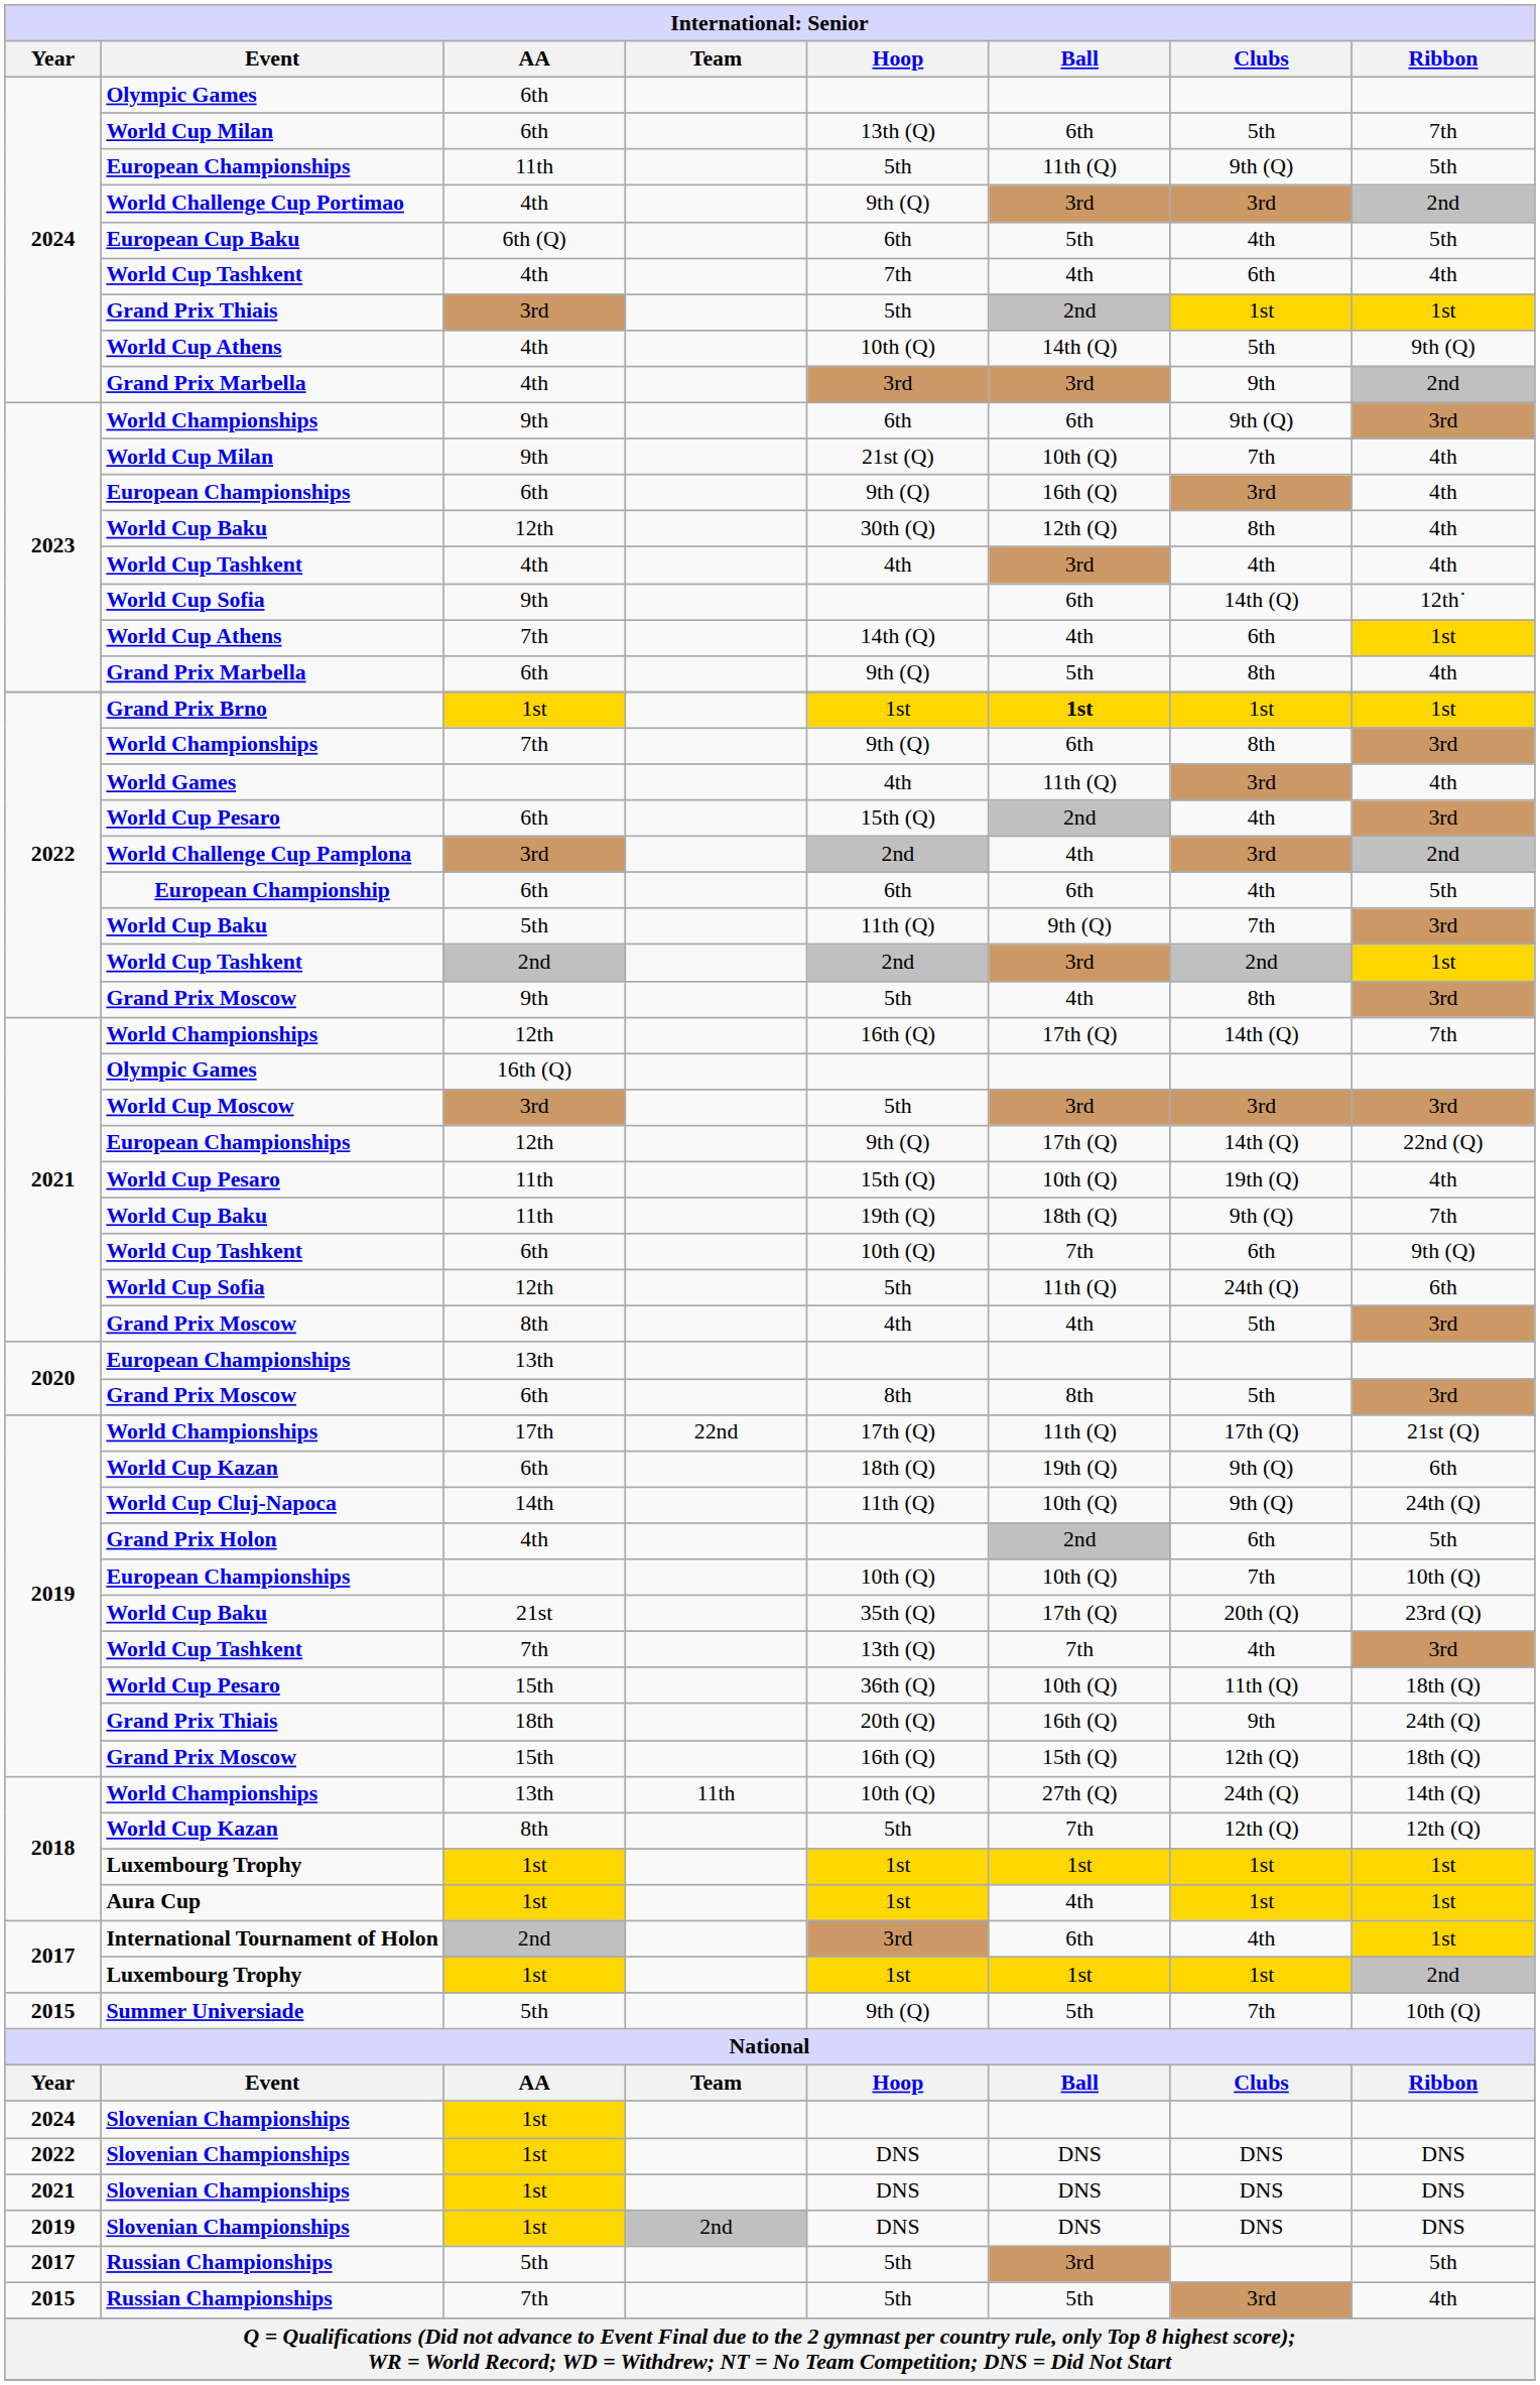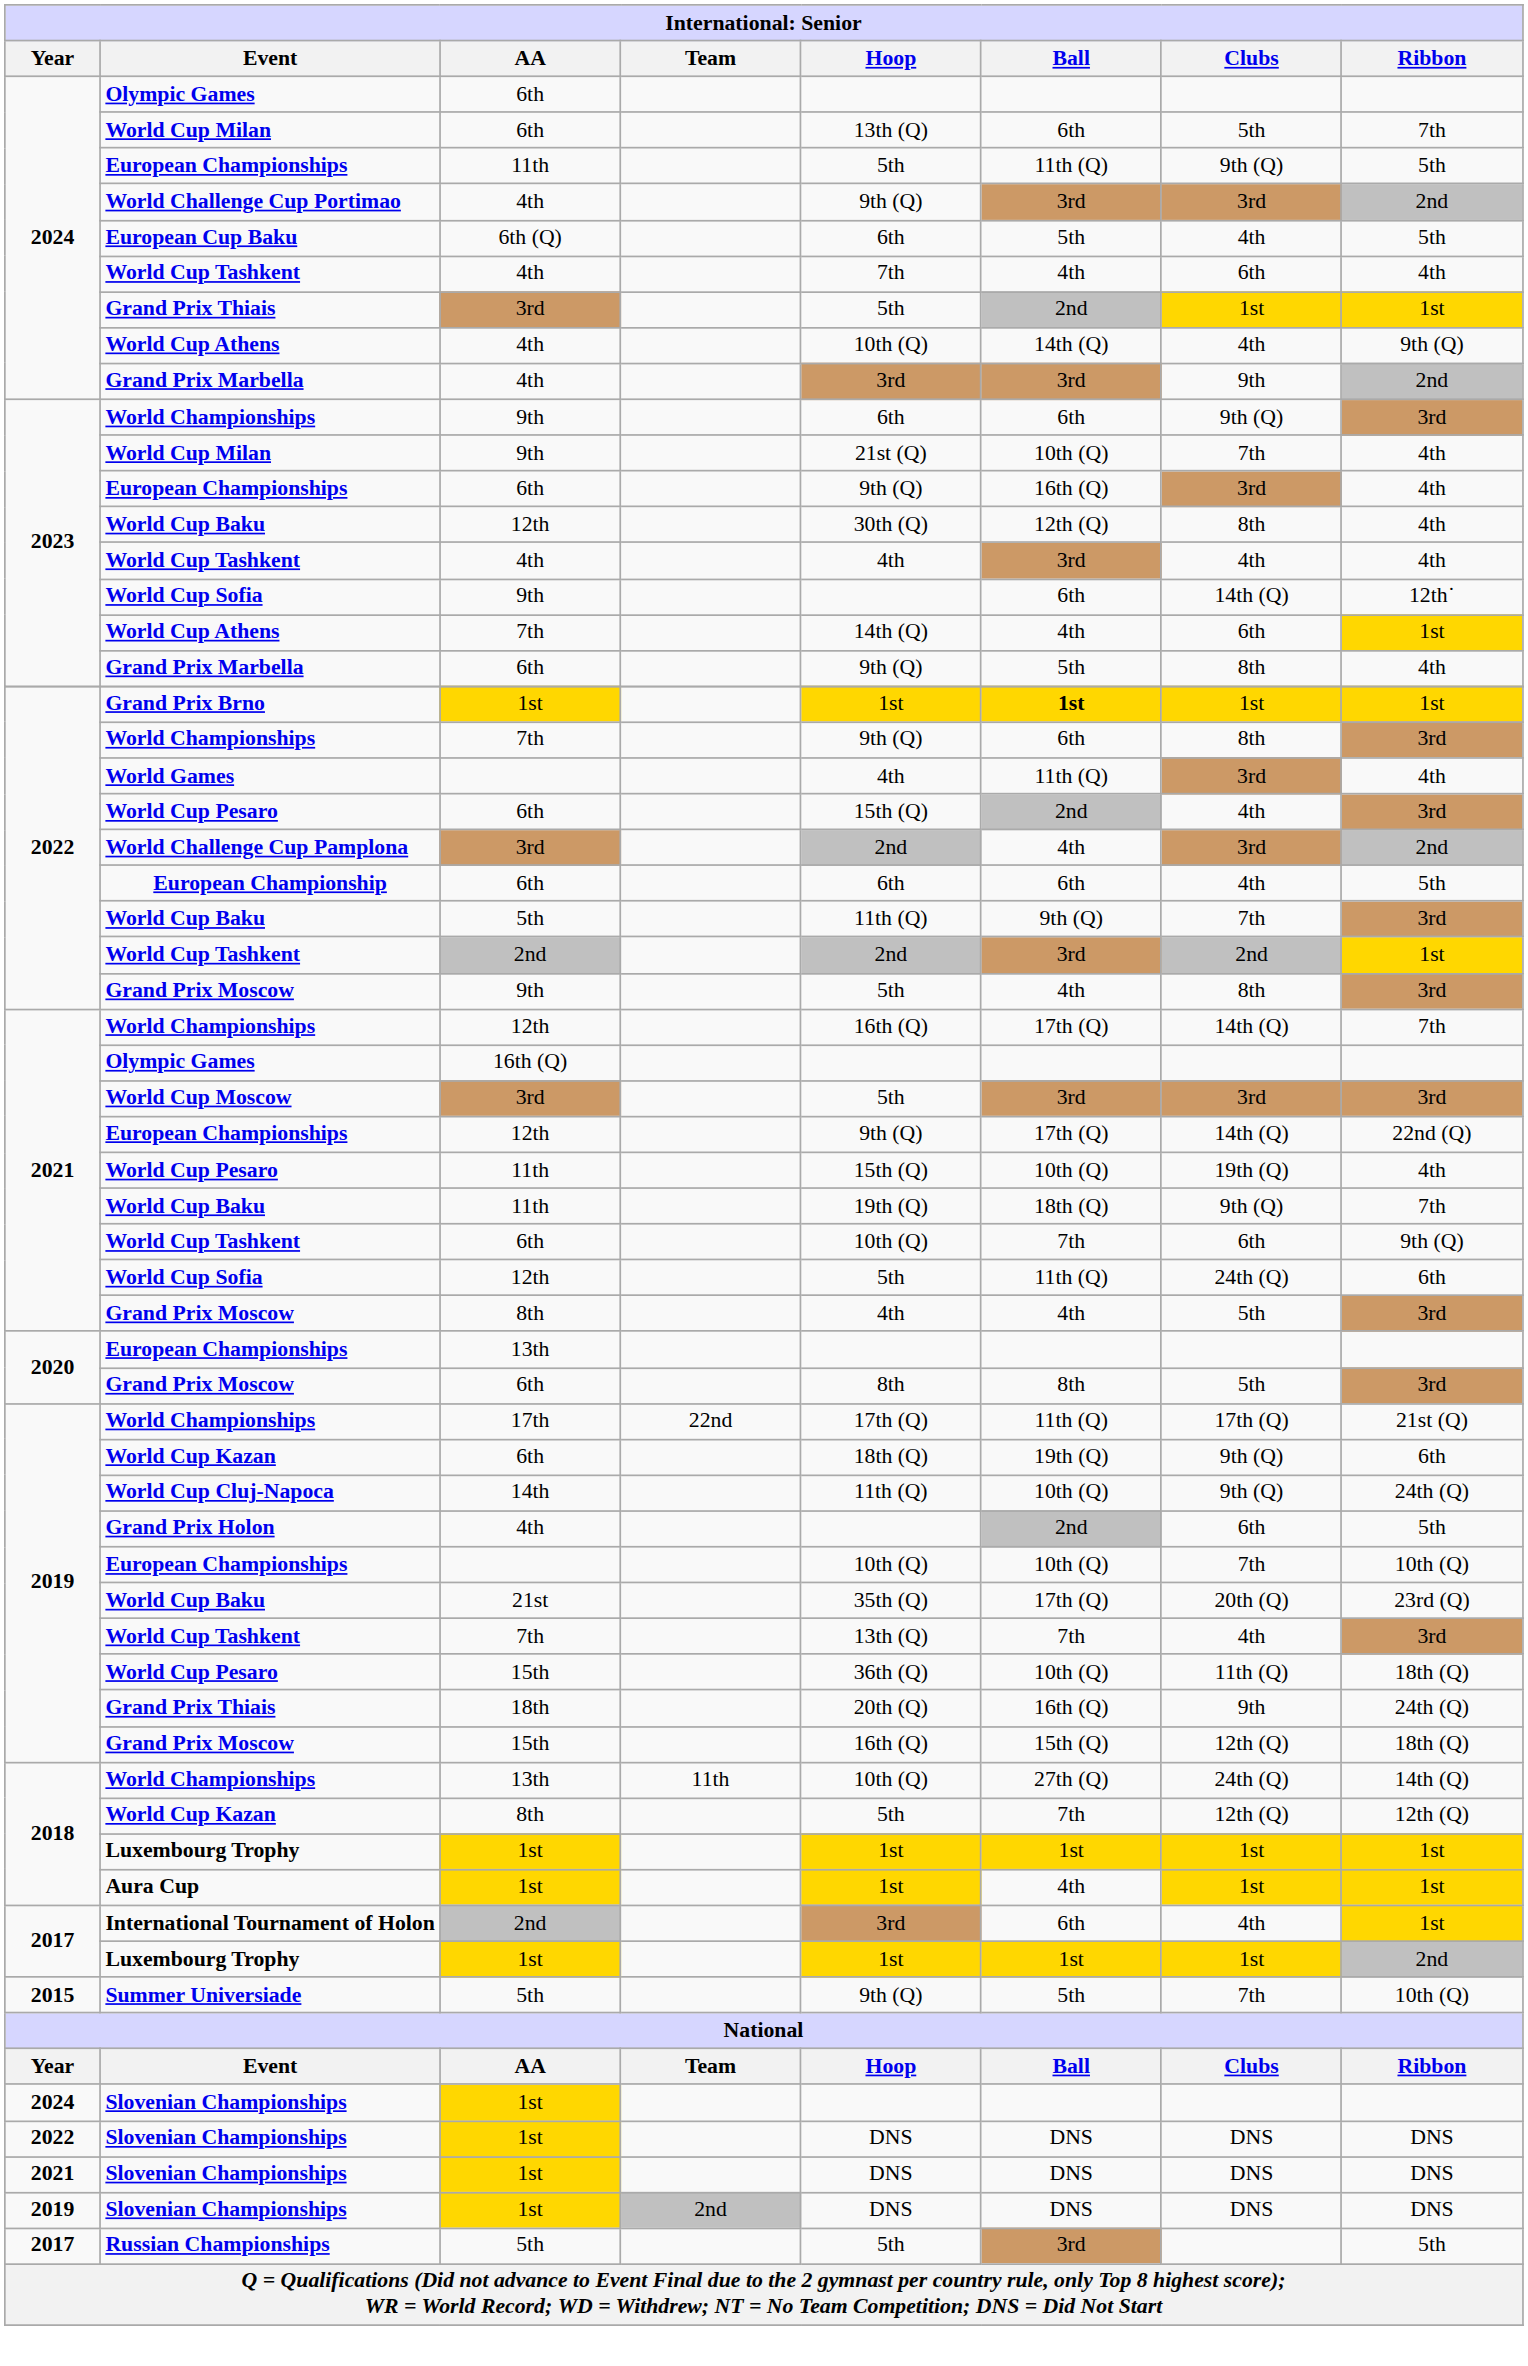2024 / World Cup Athens | Clubs: 5th -> 4th
- row: 2015 | Russian Championships | 7th | 5th | 5th | 3rd | 4th
